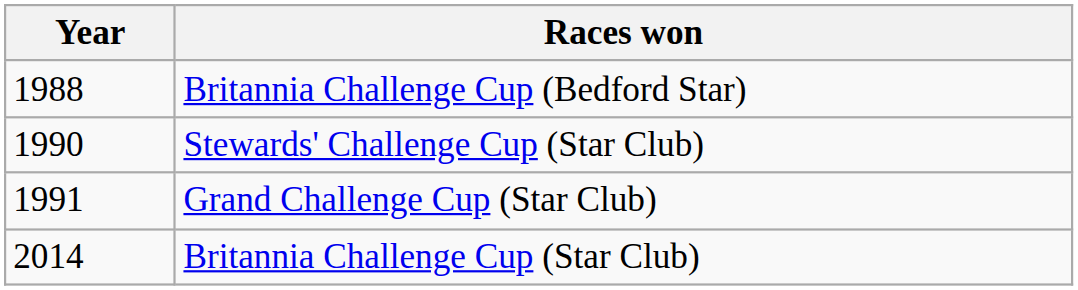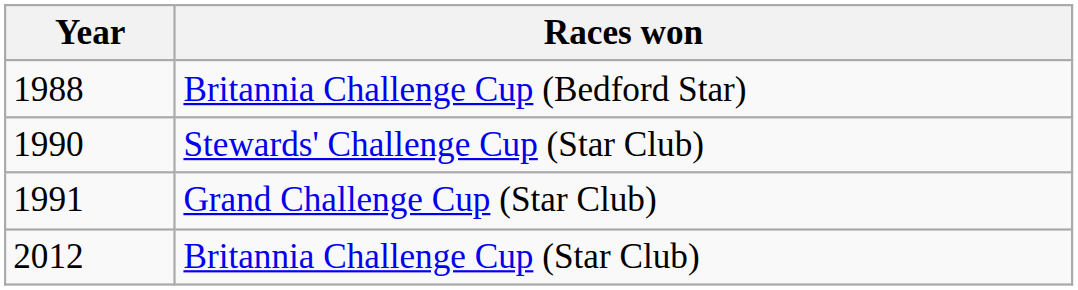Britannia Challenge Cup (Star Club) | Year: 2014 -> 2012
